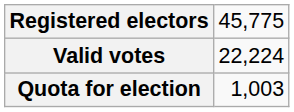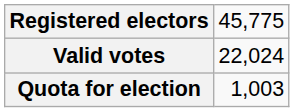Valid votes | column 2: 22,224 -> 22,024
